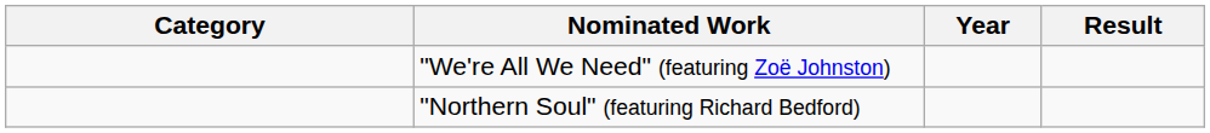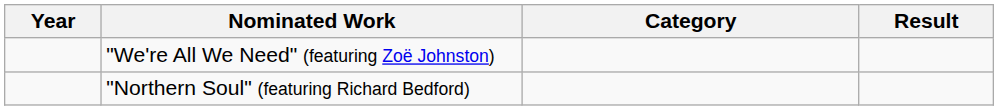columns swapped: Year <-> Category
